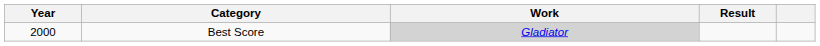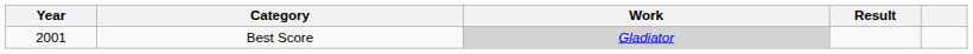Best Score | Year: 2000 -> 2001
